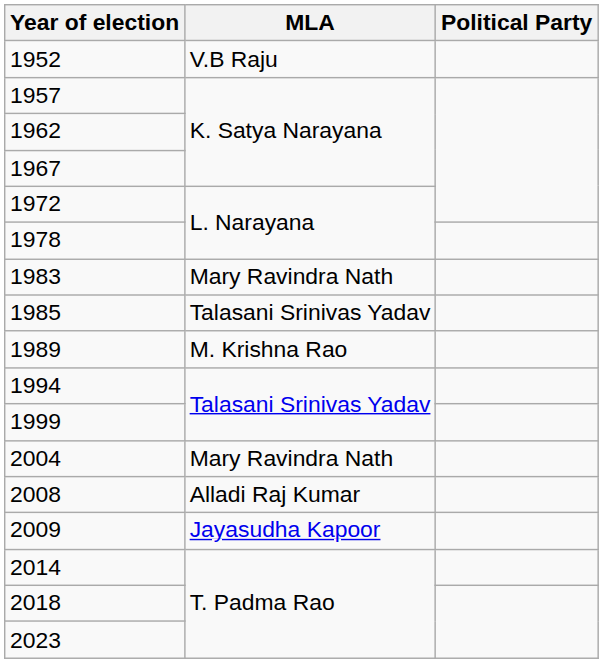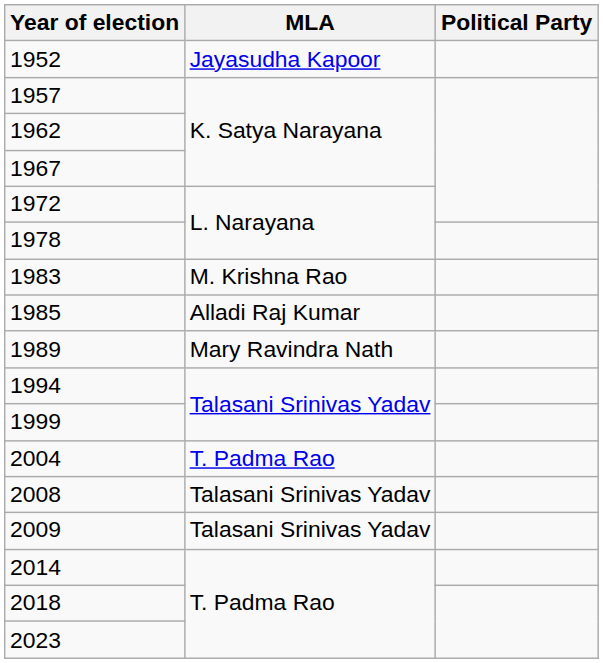1952 | MLA: V.B Raju -> Jayasudha Kapoor
1983 | MLA: Mary Ravindra Nath -> M. Krishna Rao
1985 | MLA: Talasani Srinivas Yadav -> Alladi Raj Kumar
1989 | MLA: M. Krishna Rao -> Mary Ravindra Nath
2004 | MLA: Mary Ravindra Nath -> T. Padma Rao
2008 | MLA: Alladi Raj Kumar -> Talasani Srinivas Yadav
2009 | MLA: Jayasudha Kapoor -> Talasani Srinivas Yadav
